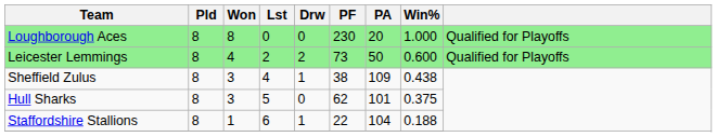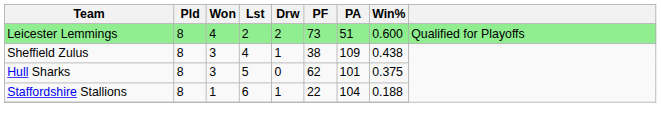- row: Loughborough Aces | 8 | 8 | 0 | 0 | 230 | 20 | 1.000 | Qualified for Playoffs
Leicester Lemmings | PA: 50 -> 51
